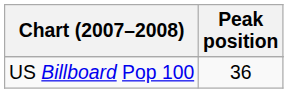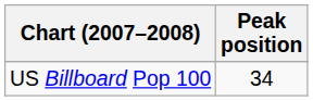US Billboard Pop 100 | Peak position: 36 -> 34
